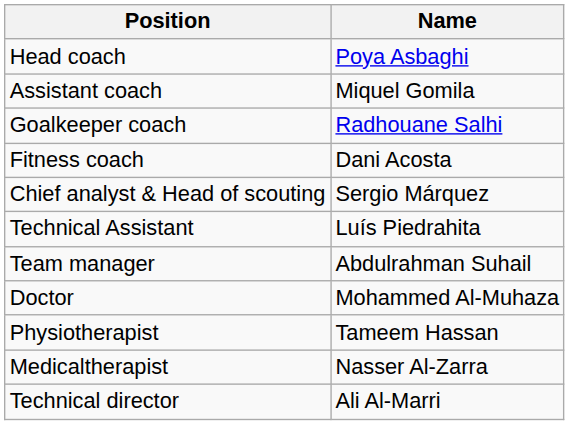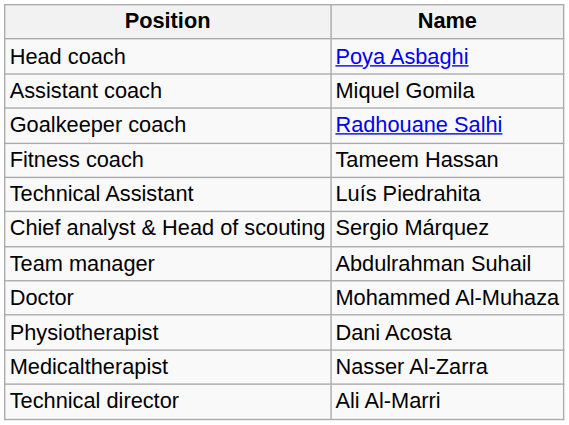Fitness coach | Name: Dani Acosta -> Tameem Hassan
rows swapped: Chief analyst & Head of scouting <-> Technical Assistant
Physiotherapist | Name: Tameem Hassan -> Dani Acosta
